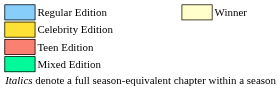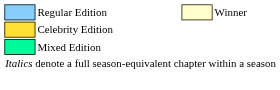- row: Teen Edition
